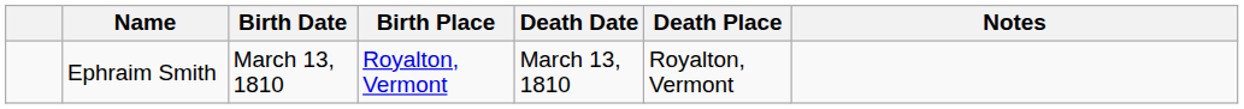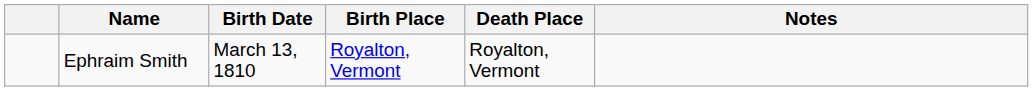- column: Death Date | March 13, 1810
